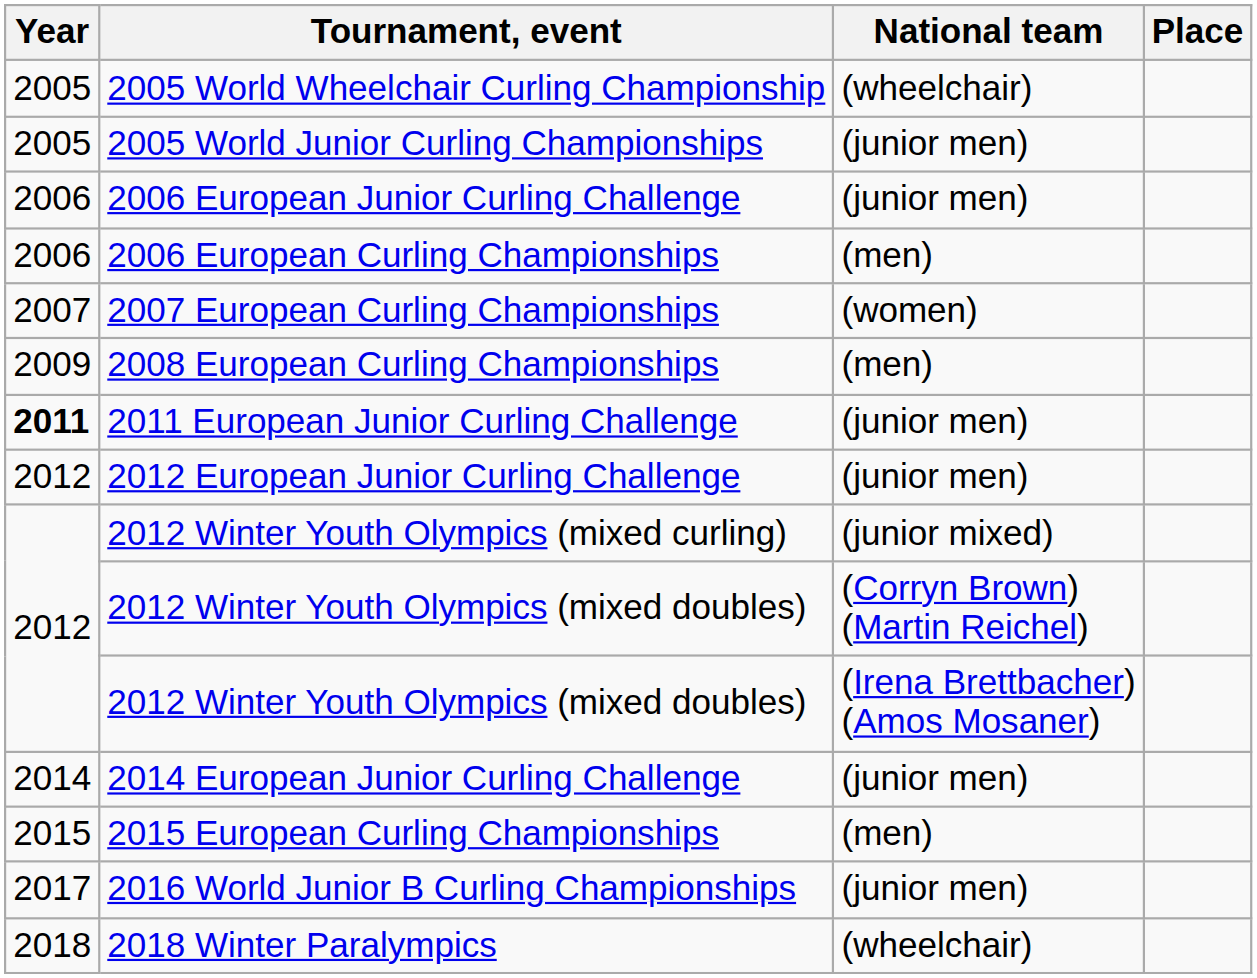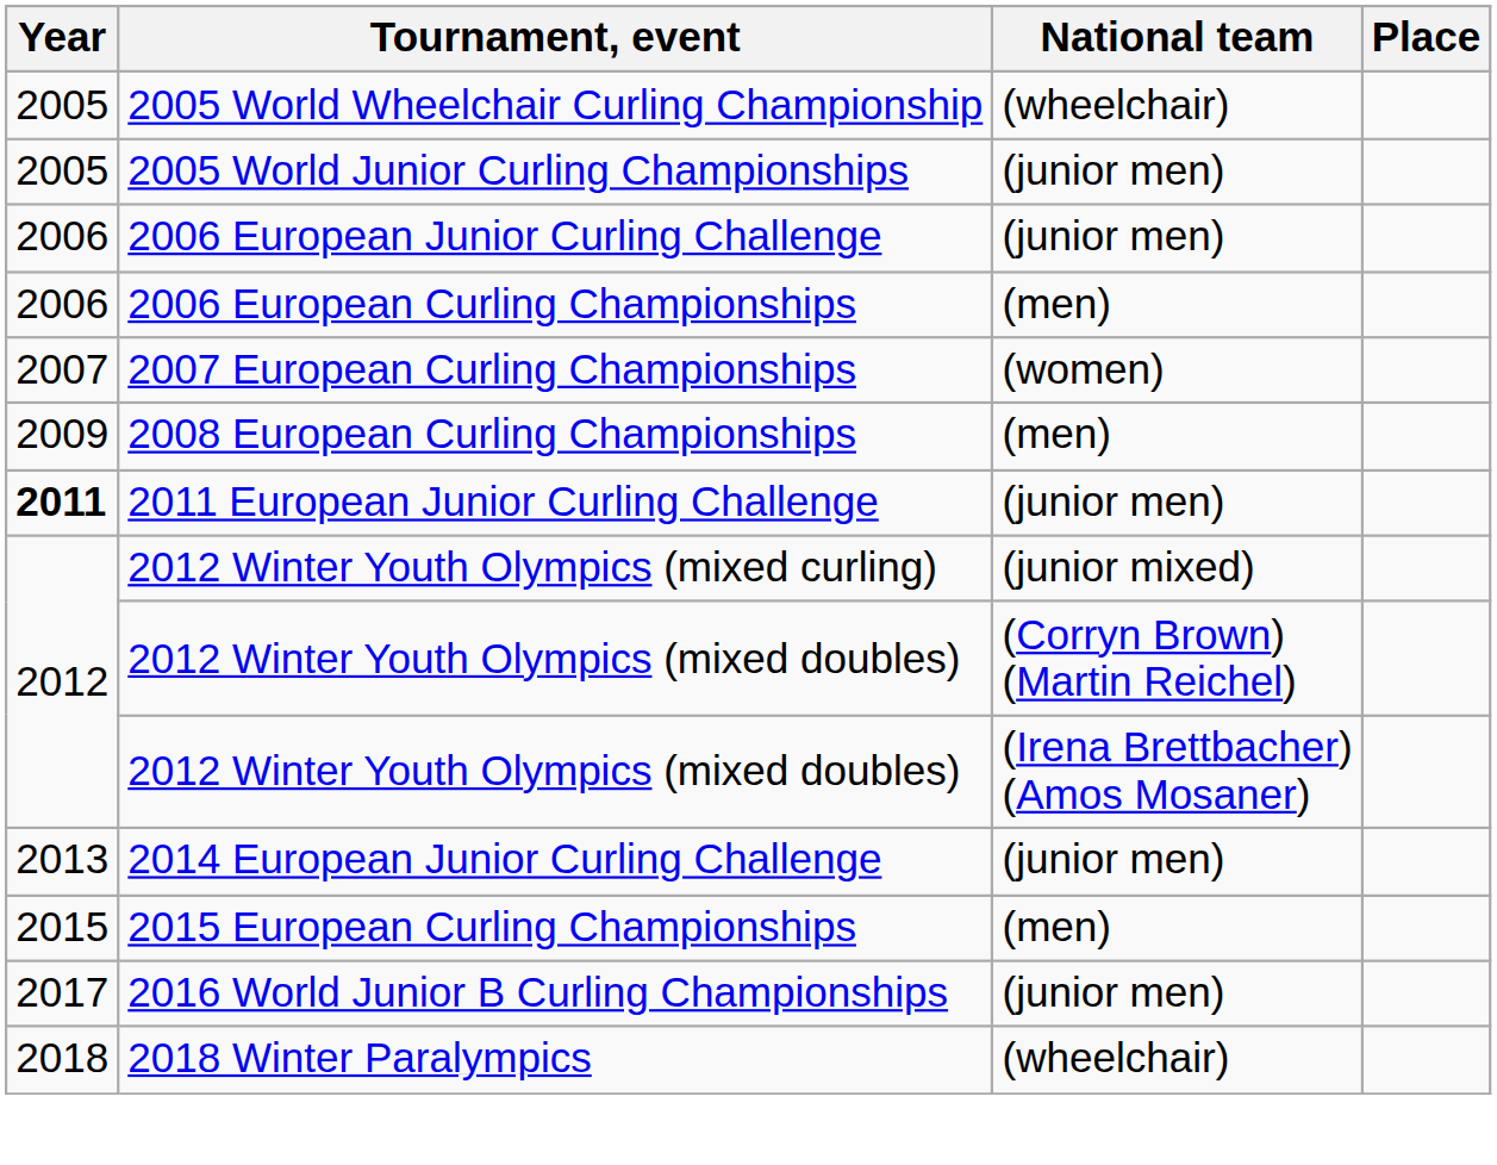- row: 2012 | 2012 European Junior Curling Challenge | (junior men)
2014 European Junior Curling Challenge | Year: 2014 -> 2013
